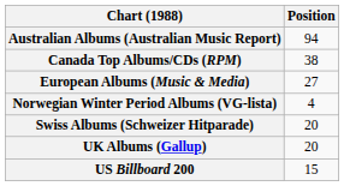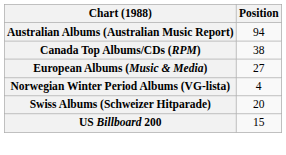- row: UK Albums (Gallup) | 20
